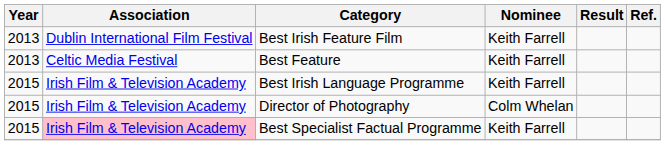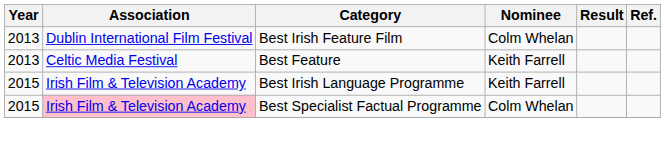Best Irish Feature Film | Nominee: Keith Farrell -> Colm Whelan
- row: 2015 | Irish Film & Television Academy | Director of Photography | Colm Whelan
Best Specialist Factual Programme | Nominee: Keith Farrell -> Colm Whelan
